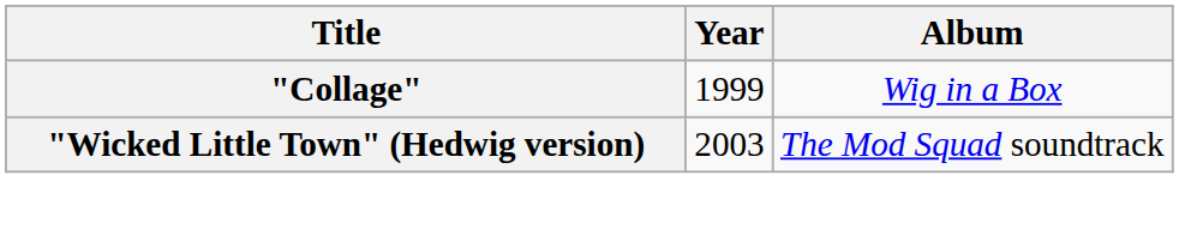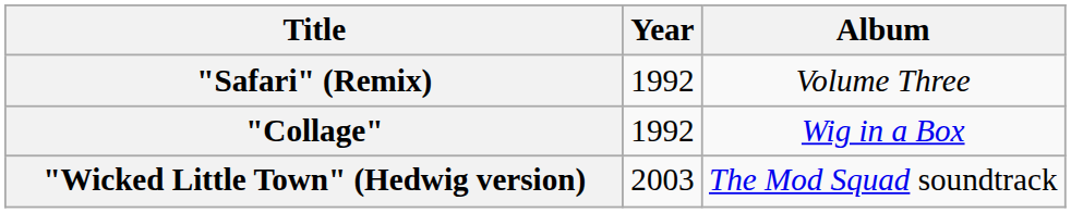+ row: "Safari" (Remix) | 1992 | Volume Three
"Collage" | Year: 1999 -> 1992
